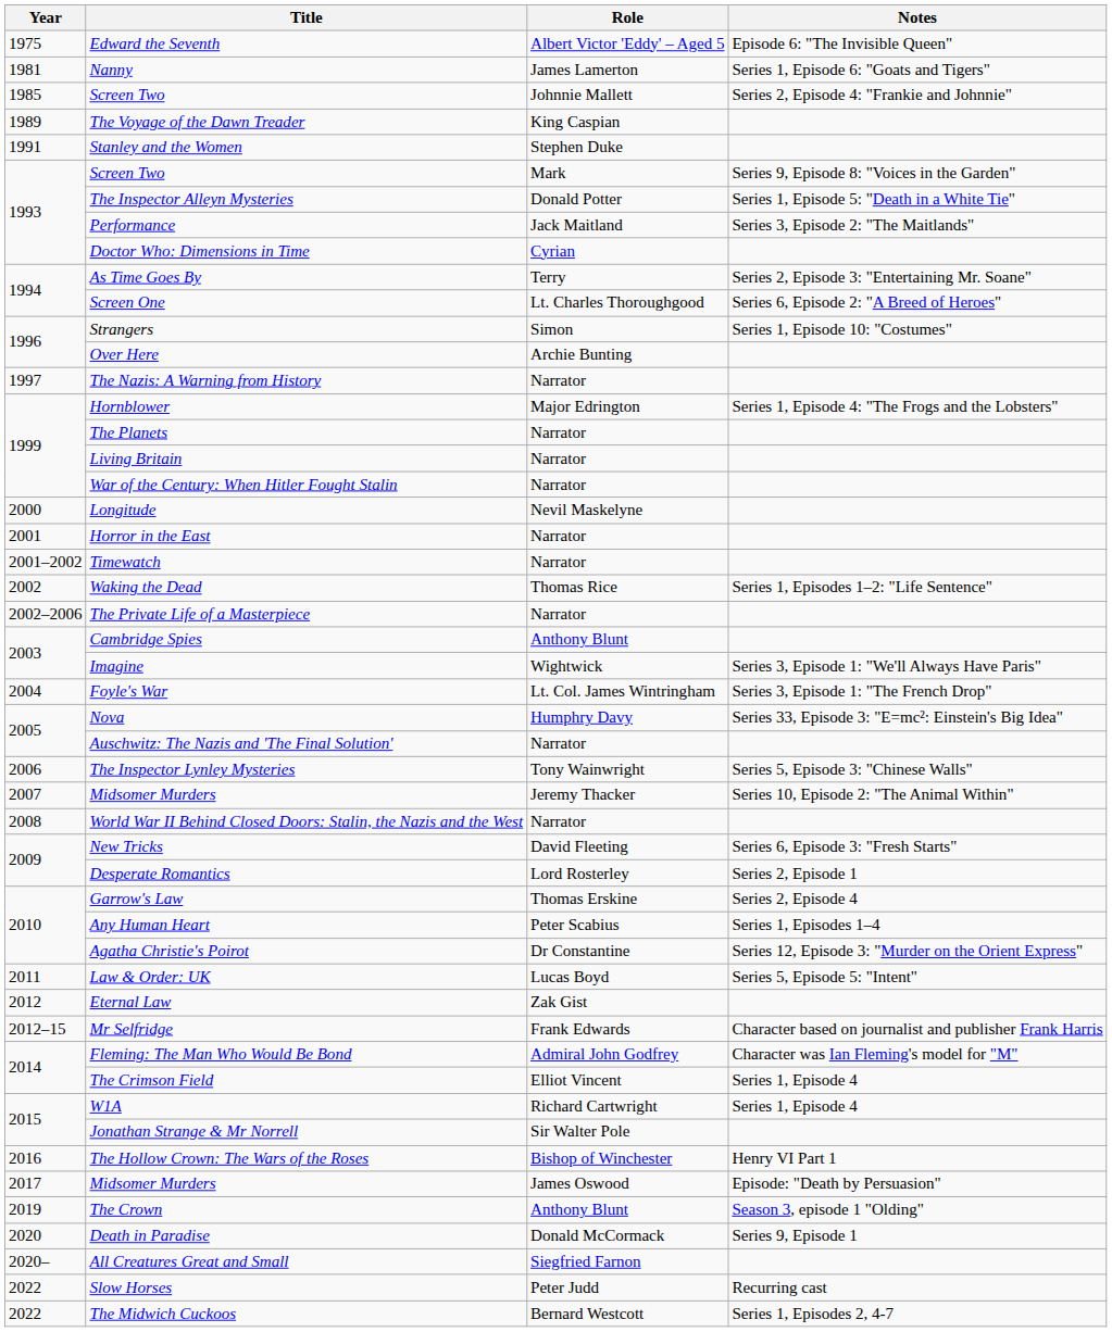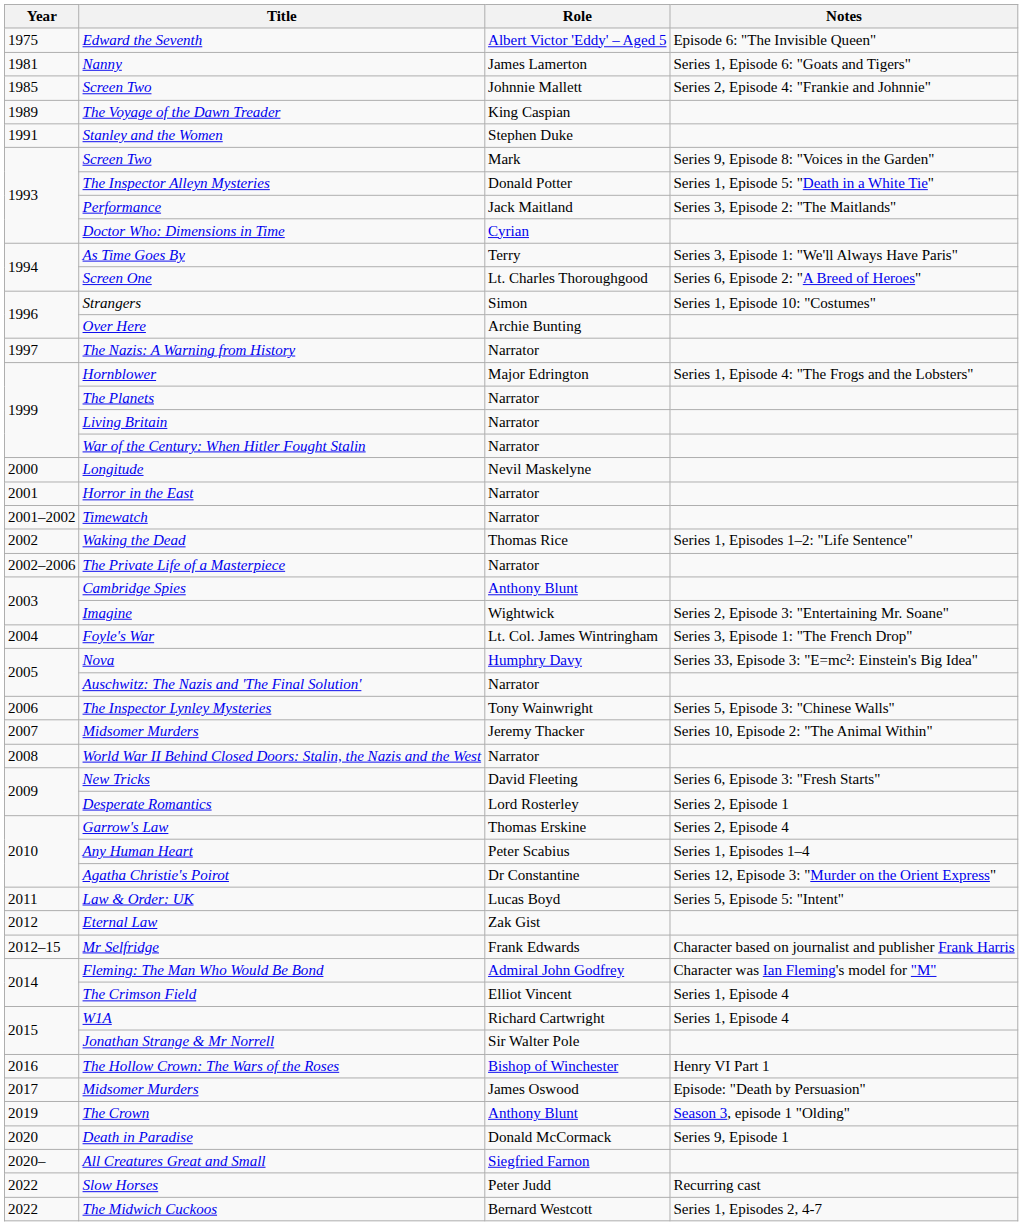As Time Goes By | Notes: Series 2, Episode 3: "Entertaining Mr. Soane" -> Series 3, Episode 1: "We'll Always Have Paris"
Imagine | Notes: Series 3, Episode 1: "We'll Always Have Paris" -> Series 2, Episode 3: "Entertaining Mr. Soane"
